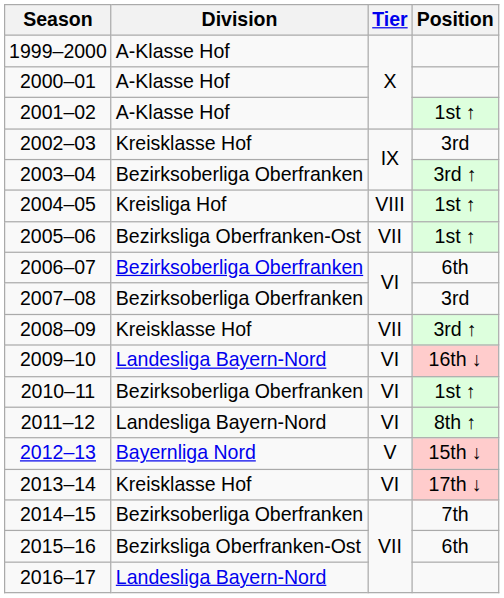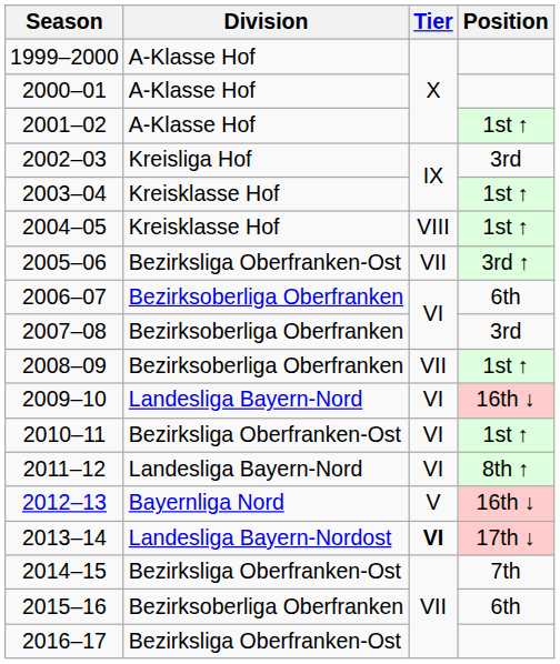2002–03 | Division: Kreisklasse Hof -> Kreisliga Hof
2003–04 | Division: Bezirksoberliga Oberfranken -> Kreisklasse Hof
2003–04 | Position: 3rd ↑ -> 1st ↑
2004–05 | Division: Kreisliga Hof -> Kreisklasse Hof
2005–06 | Position: 1st ↑ -> 3rd ↑
2008–09 | Division: Kreisklasse Hof -> Bezirksoberliga Oberfranken
2008–09 | Position: 3rd ↑ -> 1st ↑
2010–11 | Division: Bezirksoberliga Oberfranken -> Bezirksliga Oberfranken-Ost
2012–13 | Position: 15th ↓ -> 16th ↓
2013–14 | Division: Kreisklasse Hof -> Landesliga Bayern-Nordost
2013–14 | Tier: normal -> bold
2014–15 | Division: Bezirksoberliga Oberfranken -> Bezirksliga Oberfranken-Ost
2015–16 | Division: Bezirksliga Oberfranken-Ost -> Bezirksoberliga Oberfranken
2016–17 | Division: Landesliga Bayern-Nord -> Bezirksliga Oberfranken-Ost
